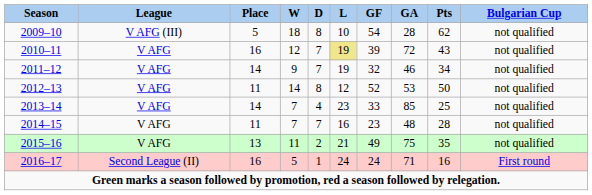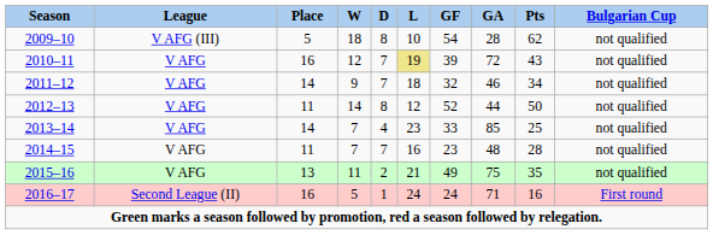2011–12 | L: 19 -> 18
2012–13 | GA: 53 -> 44
